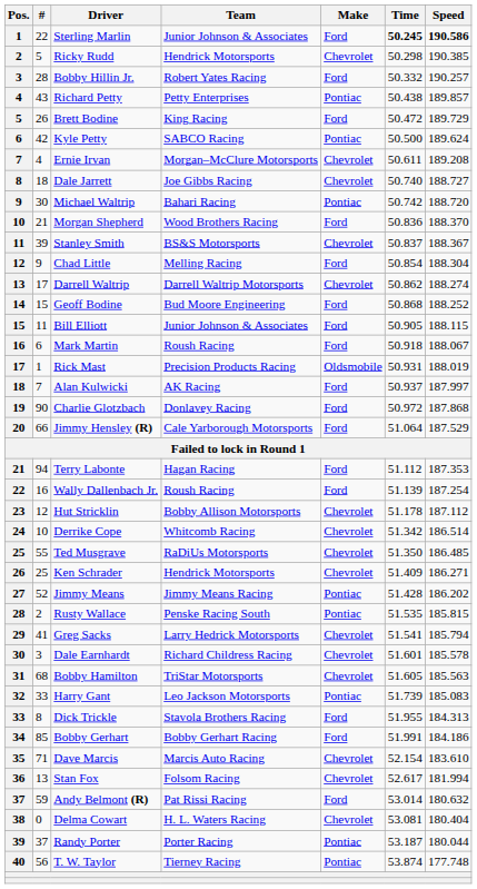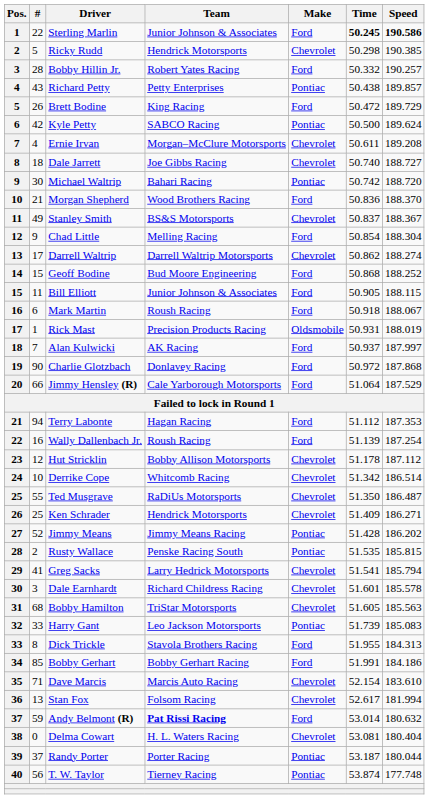Stanley Smith | #: 39 -> 49
Ted Musgrave | Speed: 186.485 -> 186.487
Andy Belmont (R) | Team: normal -> bold
